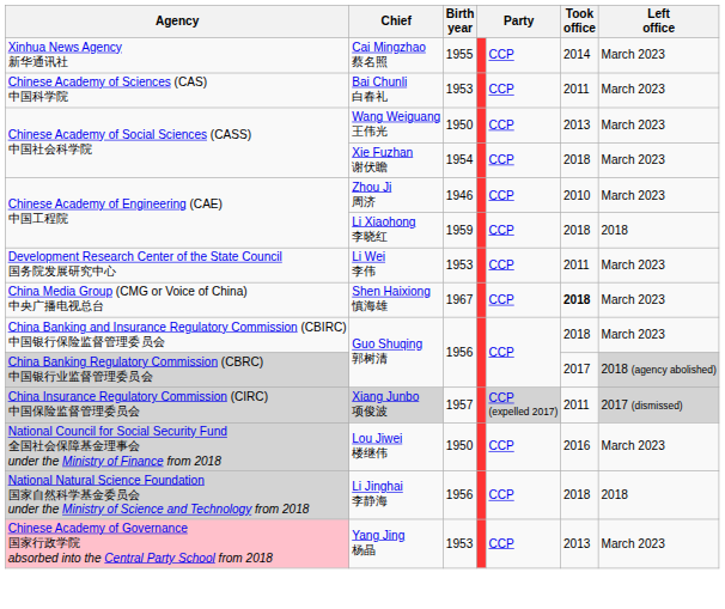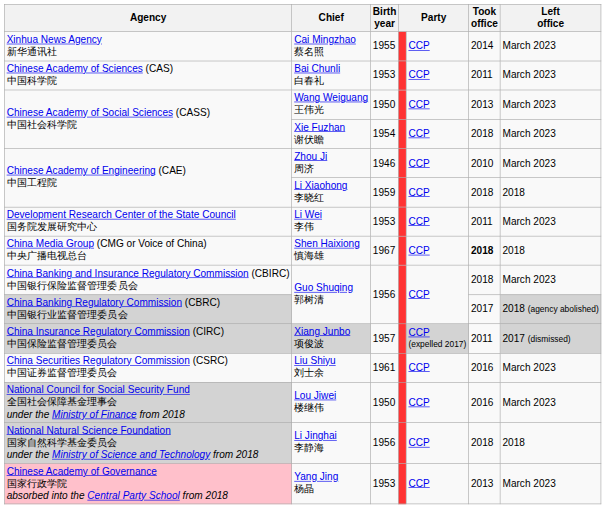Shen Haixiong 慎海雄 | Left office: March 2023 -> 2018
+ row: China Securities Regulatory Commission (CSRC) 中国证券监督管理委员会 | Liu Shiyu 刘士余 | 1961 | CCP | 2016 | March 2023
